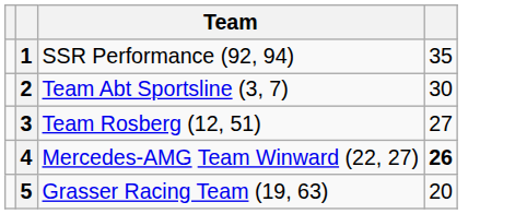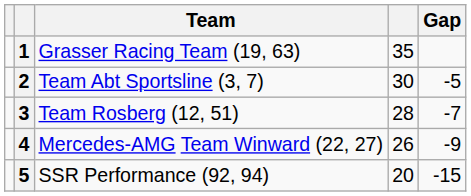+ column: Gap | -5 | -7 | -9 | -15
1 | Team: SSR Performance (92, 94) -> Grasser Racing Team (19, 63)
3 | column 4: 27 -> 28
4 | column 4: bold -> normal
5 | Team: Grasser Racing Team (19, 63) -> SSR Performance (92, 94)
